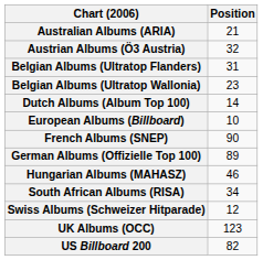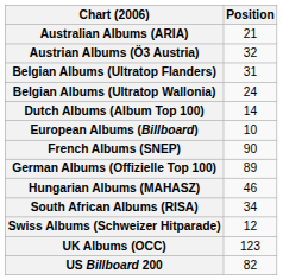Belgian Albums (Ultratop Wallonia) | Position: 23 -> 24
